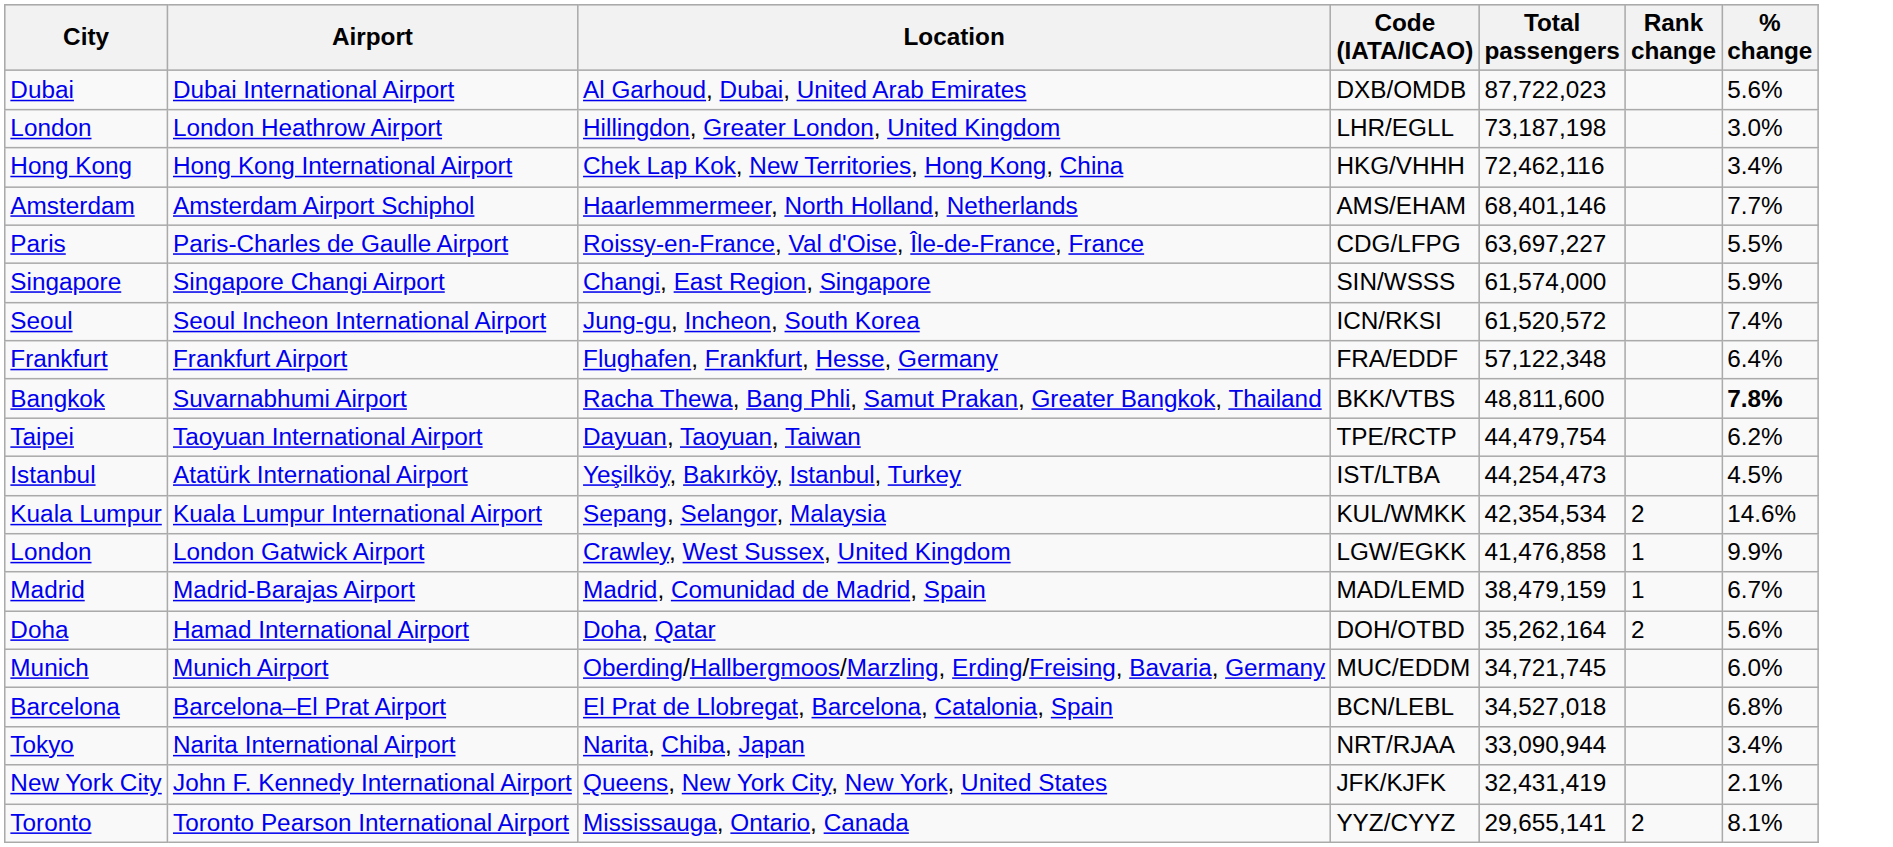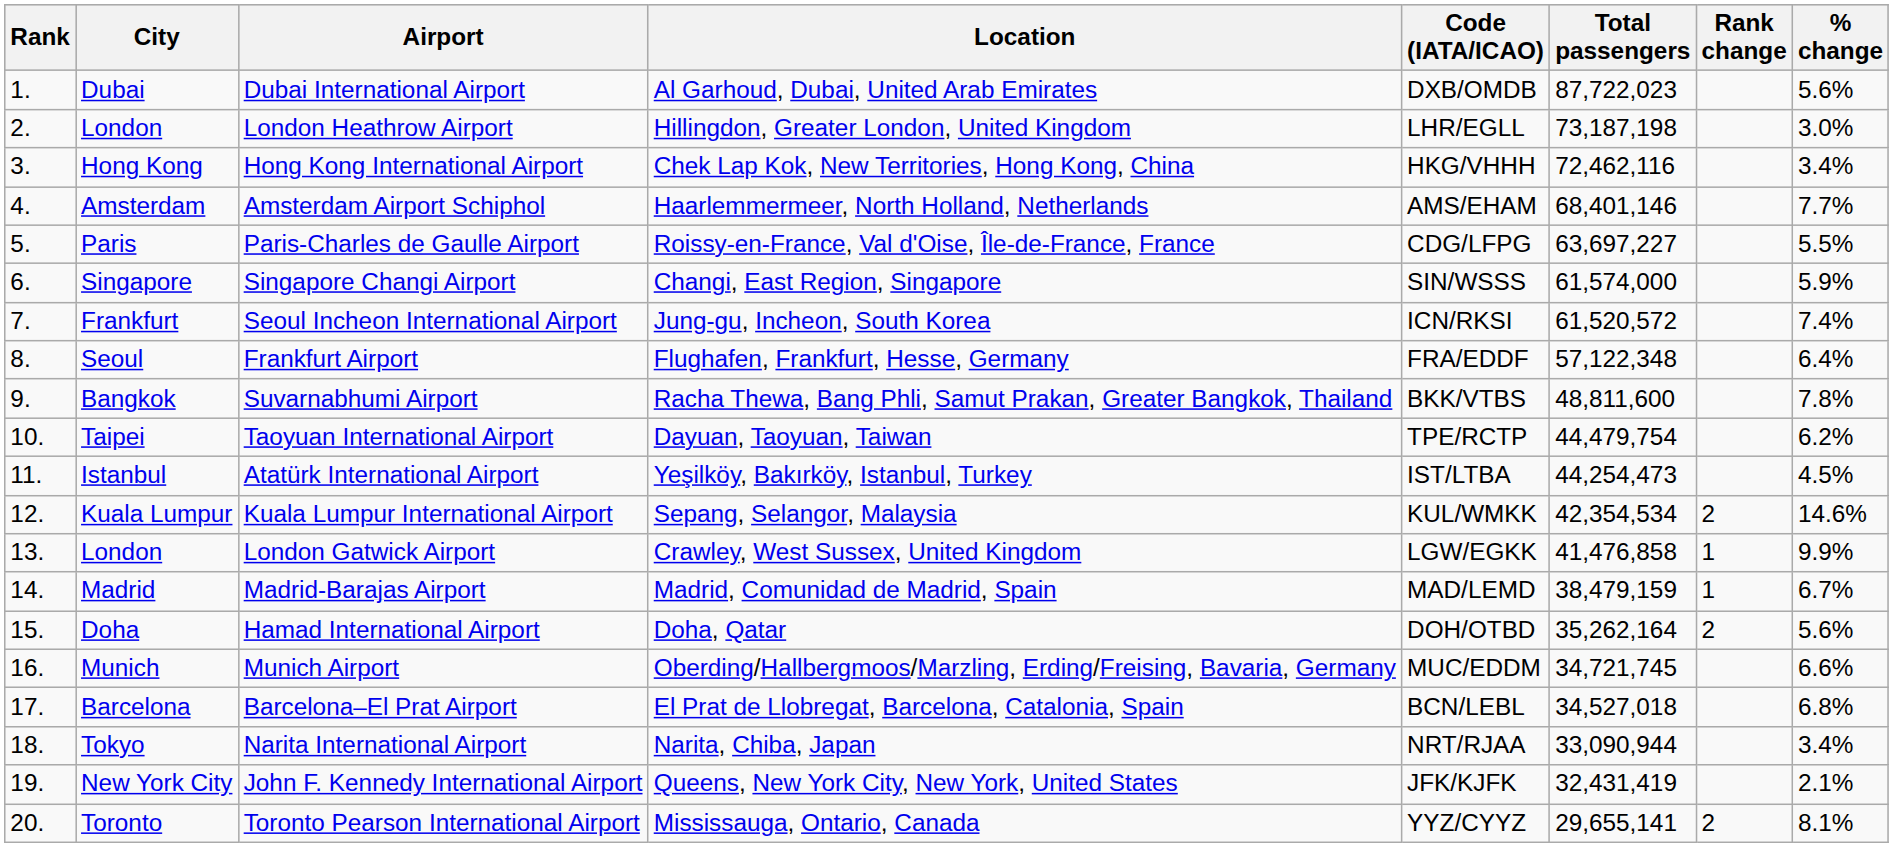+ column: Rank | 1. | 2. | 3. | 4. | 5. | 6. | 7. | 8. | 9. | 10. | 11. | 12. | 13. | 14. | 15. | 16. | 17. | 18. | 19. | 20.
Seoul Incheon International Airport | City: Seoul -> Frankfurt
Frankfurt Airport | City: Frankfurt -> Seoul
Suvarnabhumi Airport | % change: bold -> normal
Munich Airport | % change: 6.0% -> 6.6%
